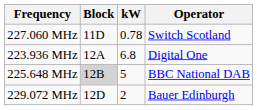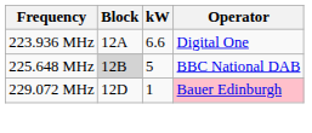- row: 227.060 MHz | 11D | 0.78 | Switch Scotland
223.936 MHz | kW: 6.8 -> 6.6
229.072 MHz | kW: 2 -> 1
229.072 MHz | Operator: no background -> pink background
